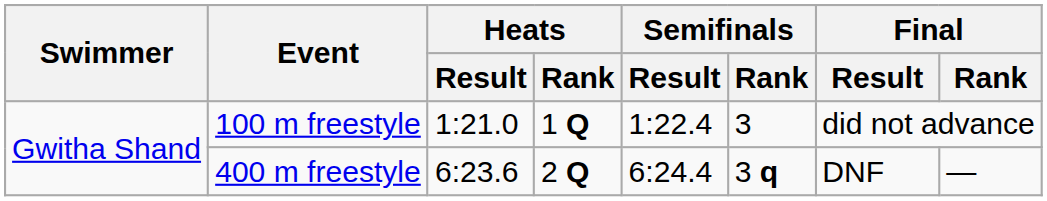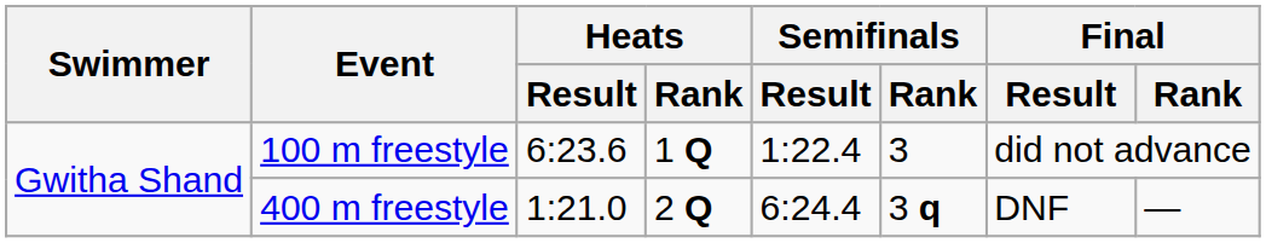100 m freestyle | Heats / Result: 1:21.0 -> 6:23.6
400 m freestyle | Heats / Result: 6:23.6 -> 1:21.0
